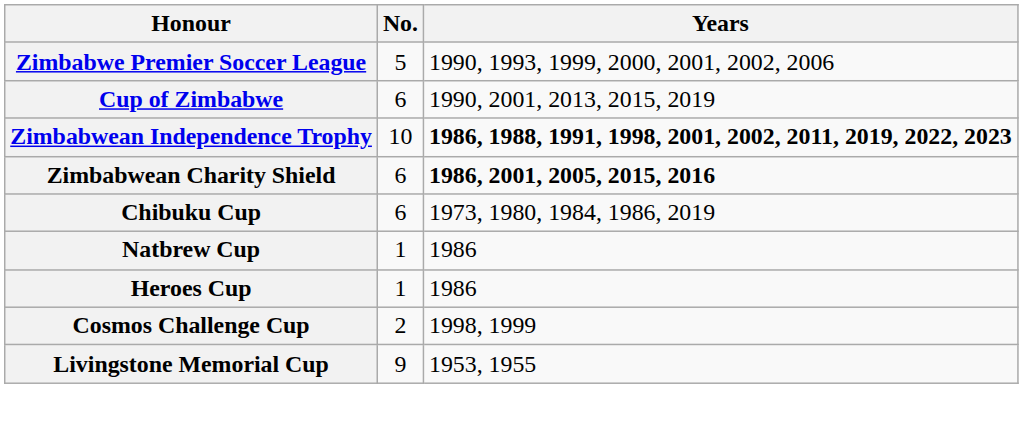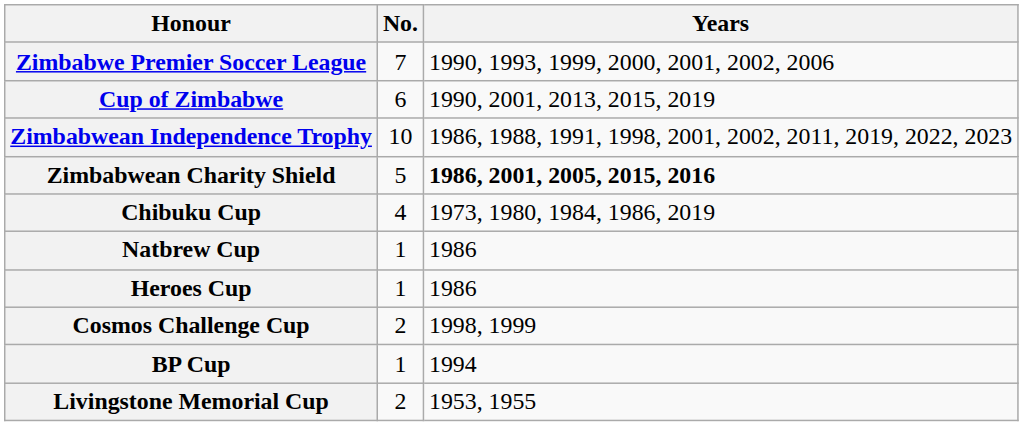Zimbabwe Premier Soccer League | No.: 5 -> 7
Zimbabwean Independence Trophy | Years: bold -> normal
Zimbabwean Charity Shield | No.: 6 -> 5
Chibuku Cup | No.: 6 -> 4
+ row: BP Cup | 1 | 1994
Livingstone Memorial Cup | No.: 9 -> 2
